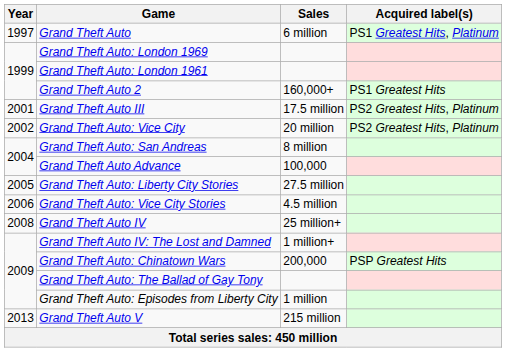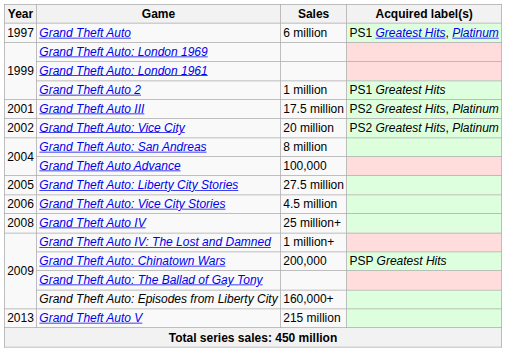Grand Theft Auto 2 | Sales: 160,000+ -> 1 million
Grand Theft Auto: Episodes from Liberty City | Sales: 1 million -> 160,000+
